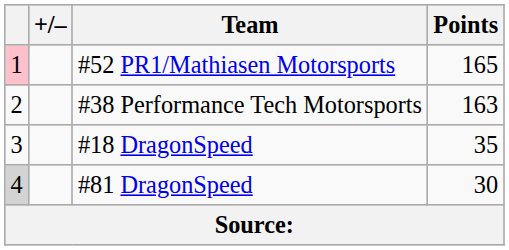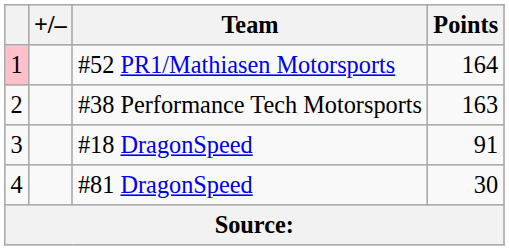#52 PR1/Mathiasen Motorsports | Points: 165 -> 164
#18 DragonSpeed | Points: 35 -> 91
#81 DragonSpeed | column 1: lightgrey background -> no background
